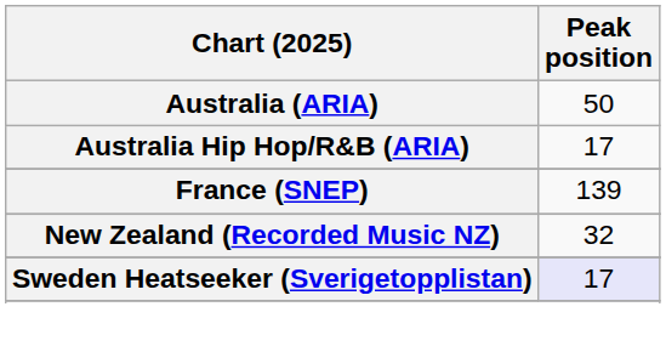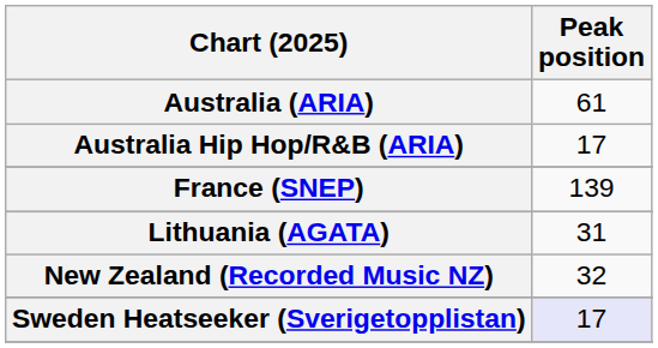Australia (ARIA) | Peak position: 50 -> 61
+ row: Lithuania (AGATA) | 31
